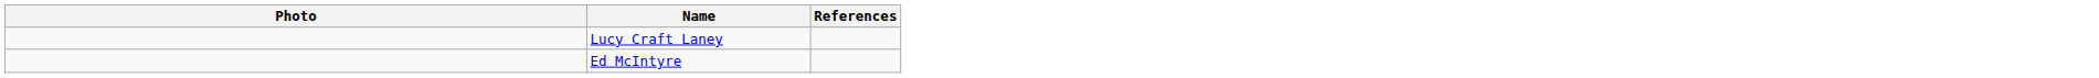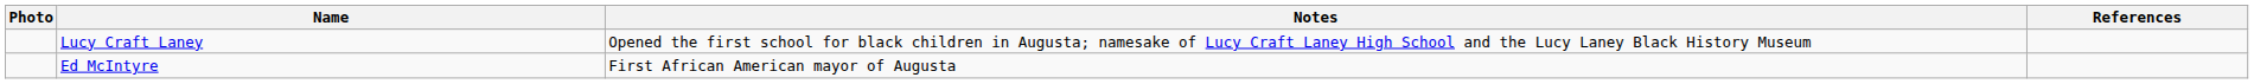+ column: Notes | Opened the first school for black children in Augusta; namesake of Lucy Craft Laney High School and the Lucy Laney Black History Museum | First African American mayor of Augusta
